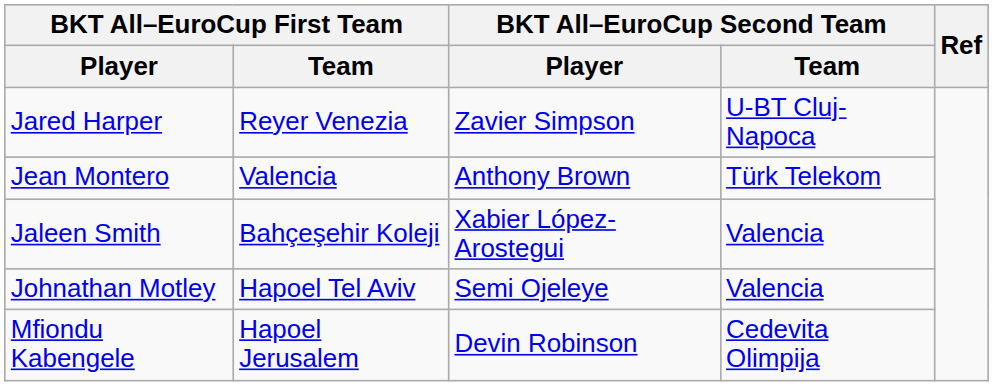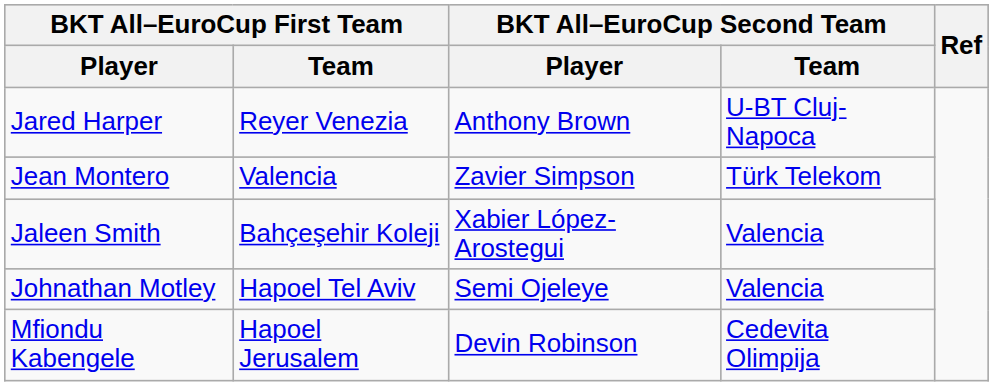Jared Harper | BKT All–EuroCup Second Team / Player: Zavier Simpson -> Anthony Brown
Jean Montero | BKT All–EuroCup Second Team / Player: Anthony Brown -> Zavier Simpson
